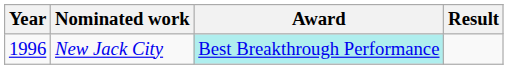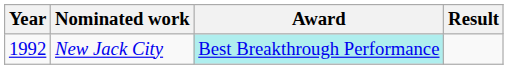New Jack City | Year: 1996 -> 1992
